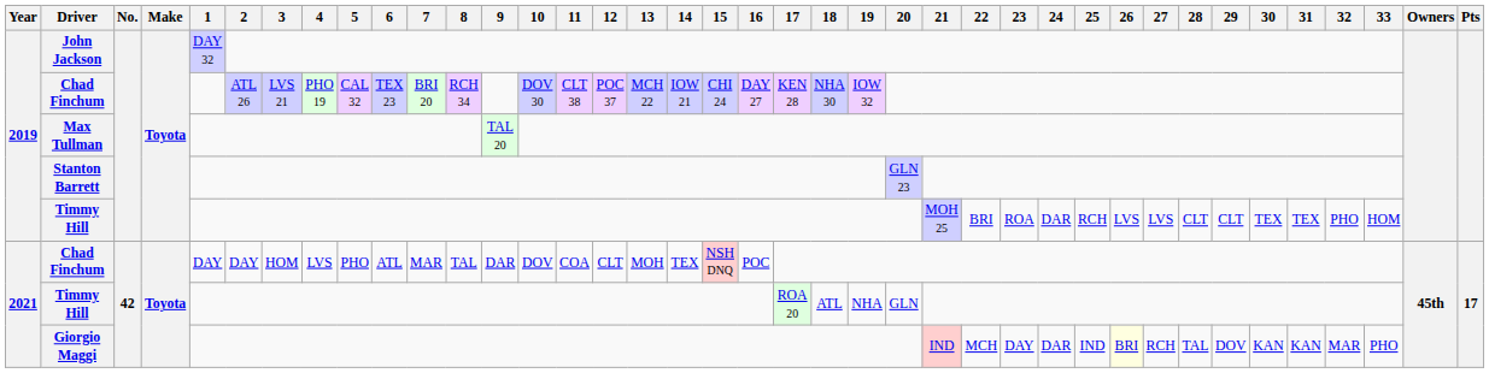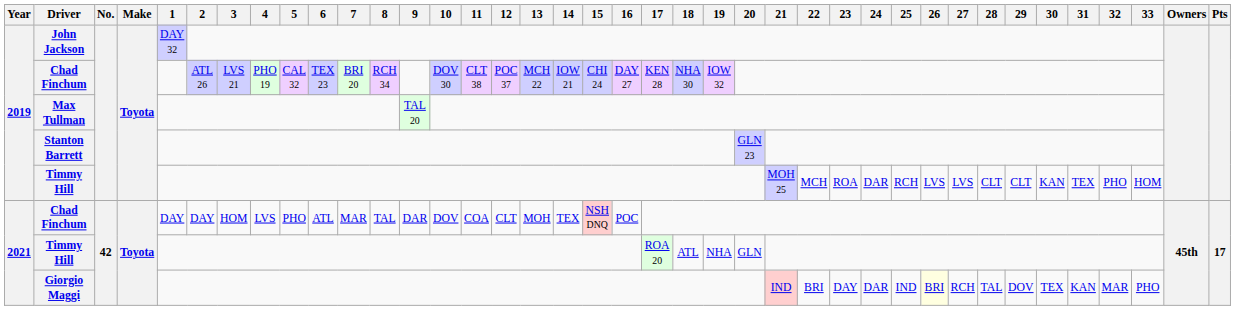2019 / Timmy Hill | 22: BRI -> MCH
2019 / Timmy Hill | 30: TEX -> KAN
Giorgio Maggi | 22: MCH -> BRI
Giorgio Maggi | 30: KAN -> TEX
